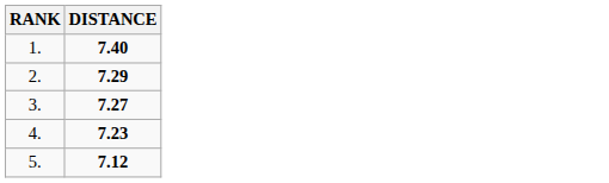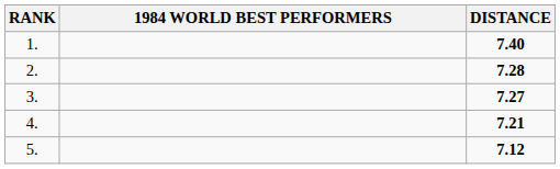+ column: 1984 WORLD BEST PERFORMERS
2. | DISTANCE: 7.29 -> 7.28
4. | DISTANCE: 7.23 -> 7.21
